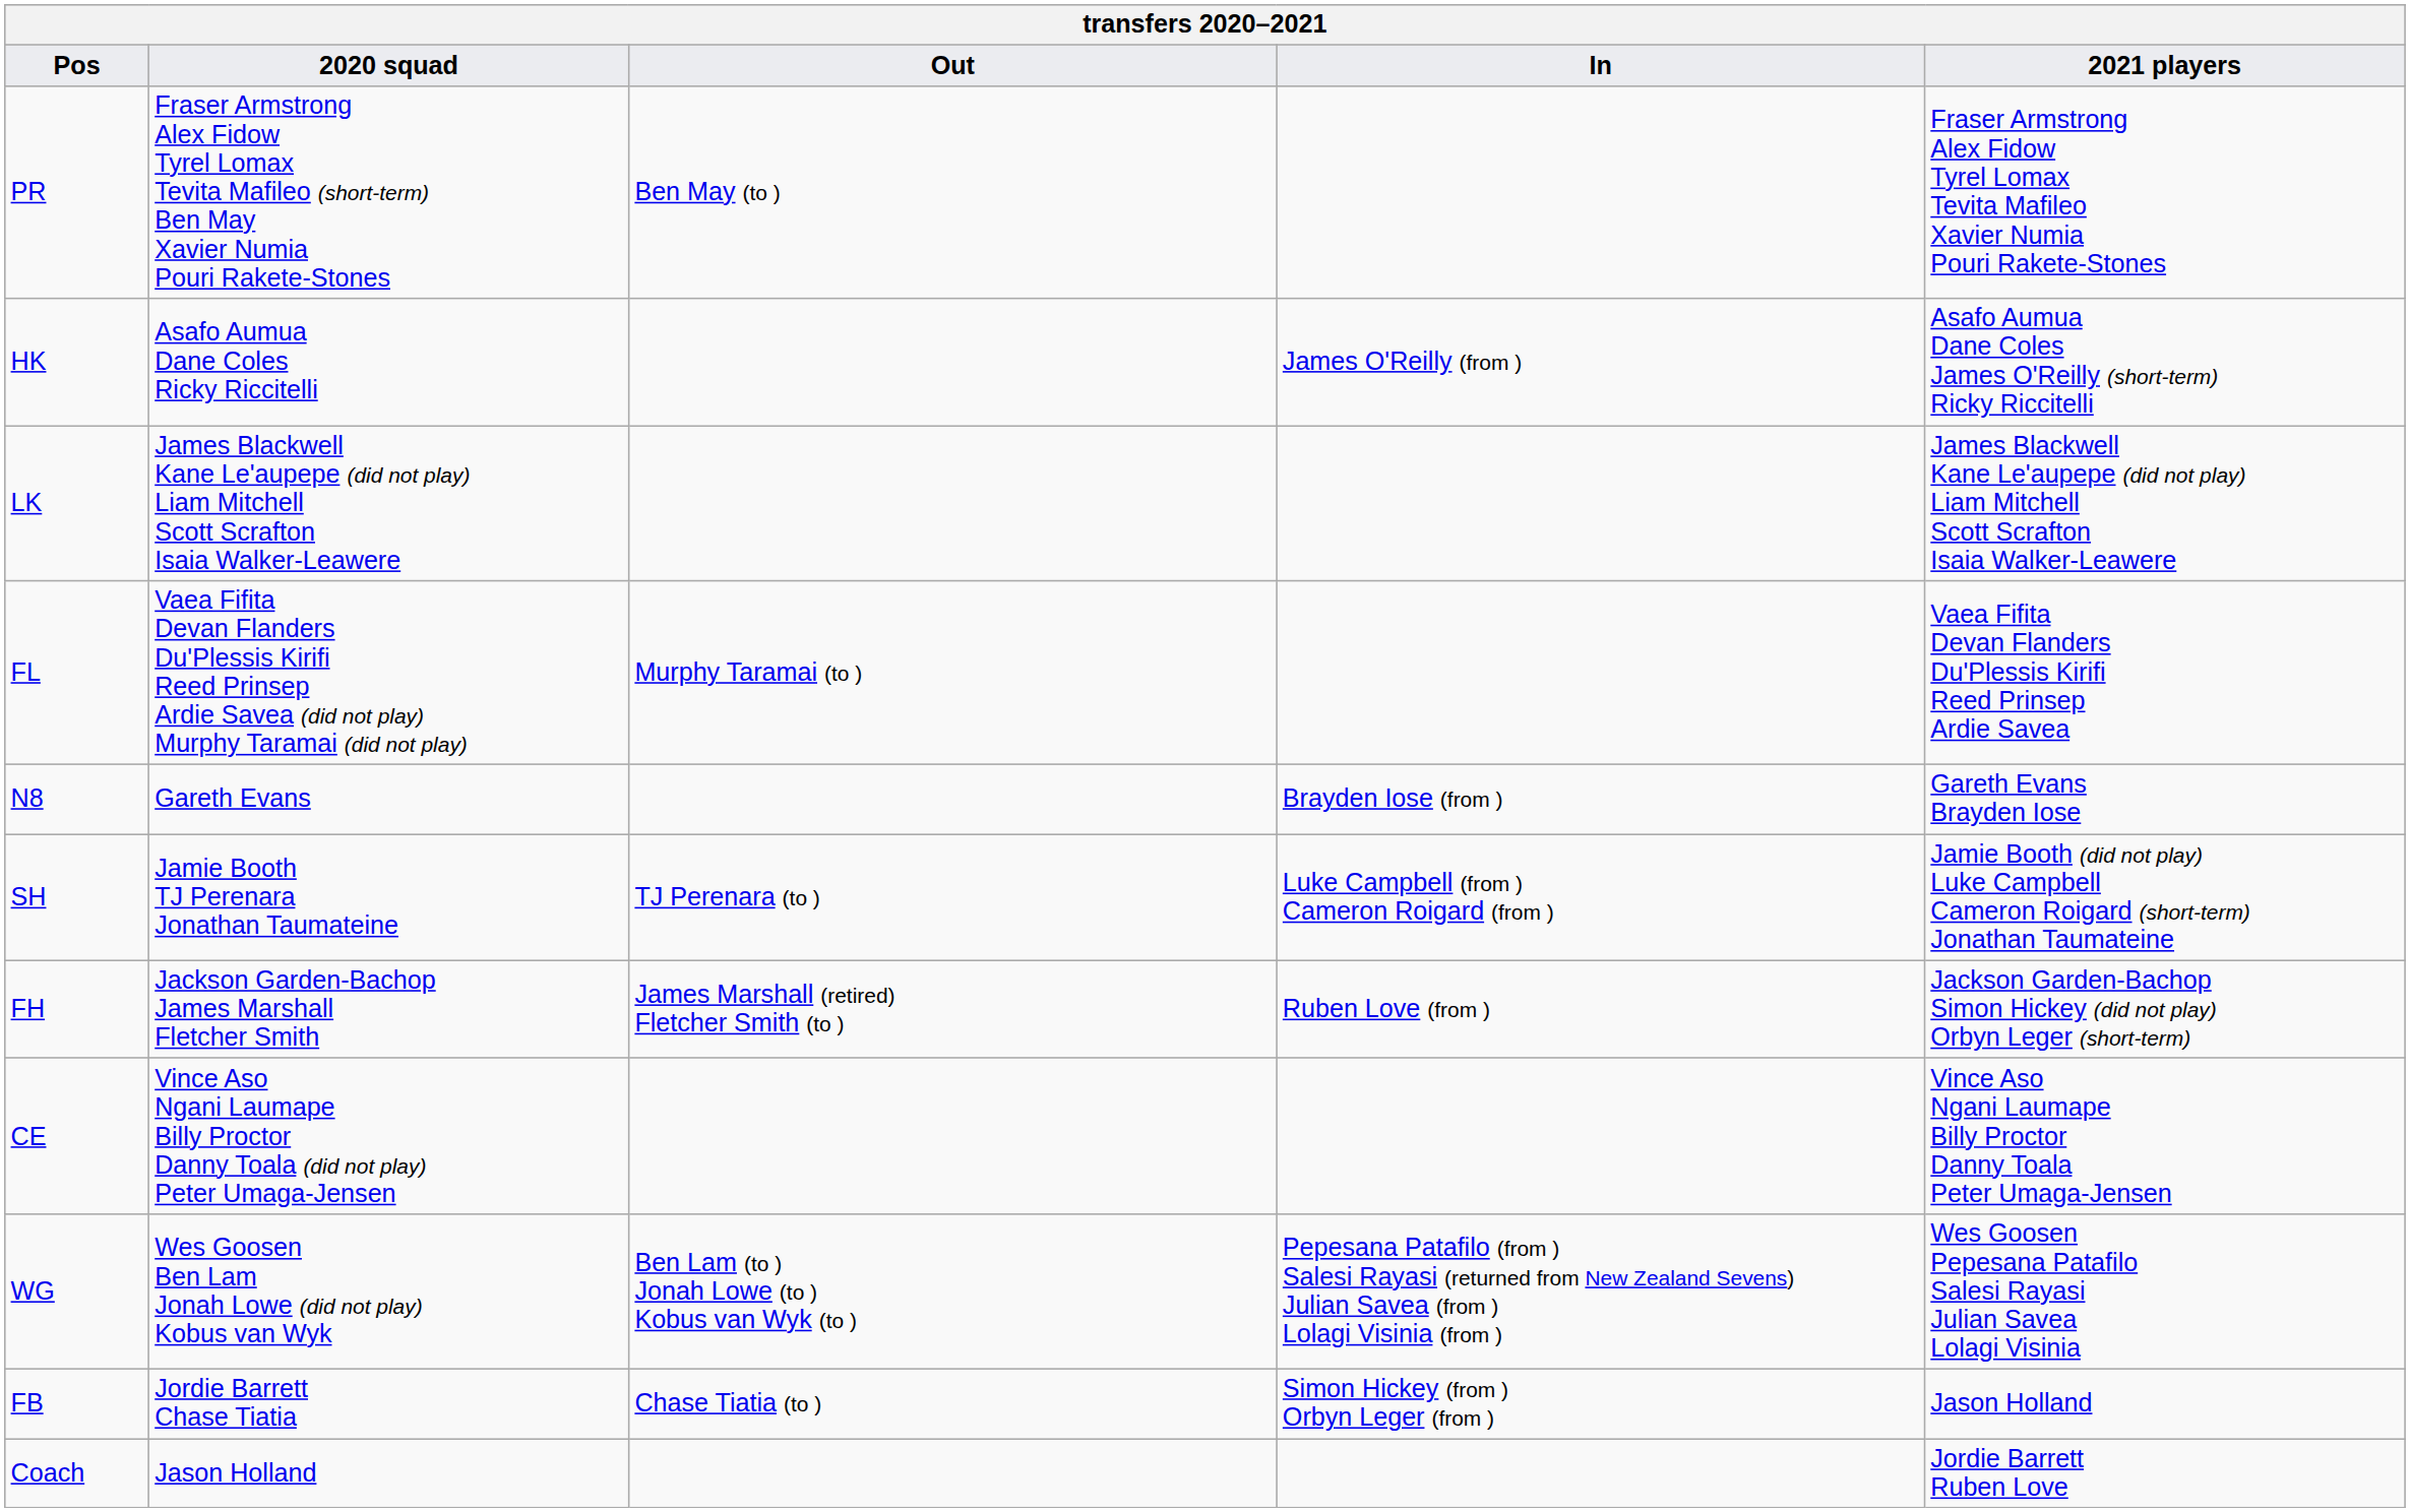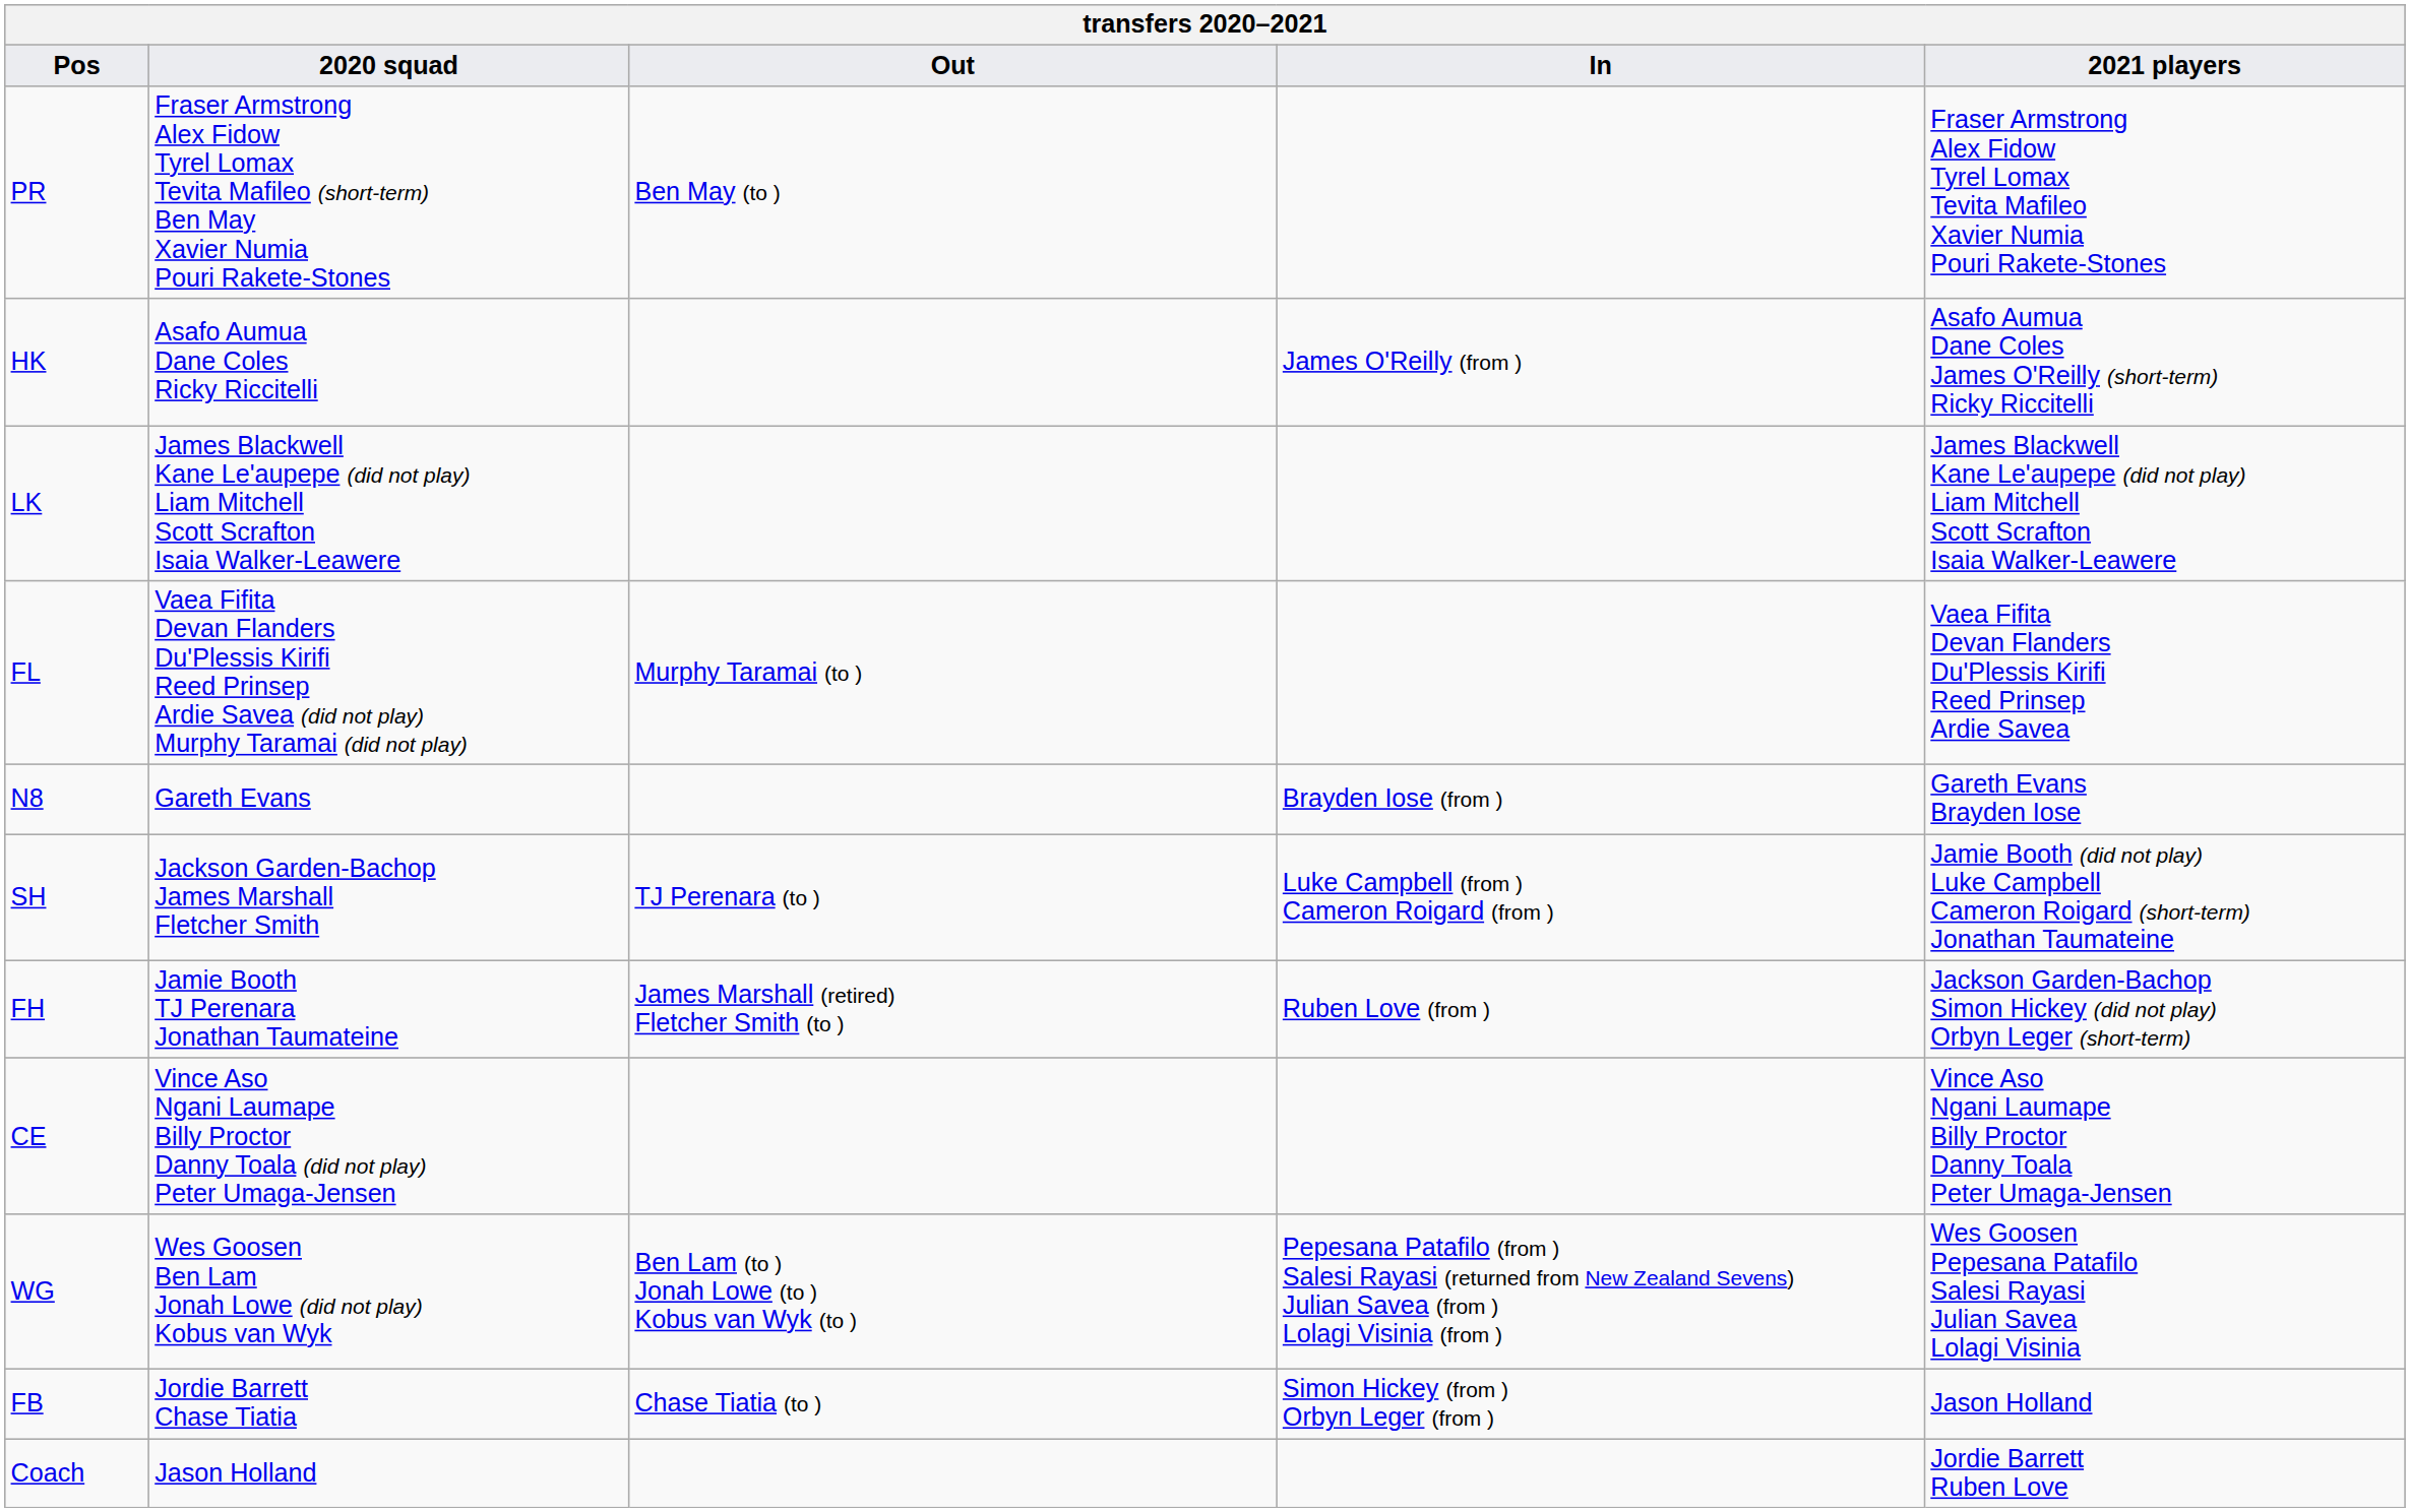SH | 2020 squad: Jamie Booth TJ Perenara Jonathan Taumateine -> Jackson Garden-Bachop James Marshall Fletcher Smith
FH | 2020 squad: Jackson Garden-Bachop James Marshall Fletcher Smith -> Jamie Booth TJ Perenara Jonathan Taumateine
